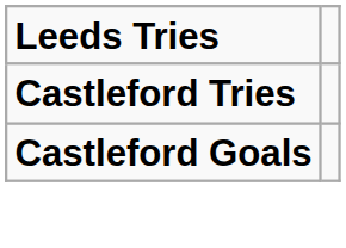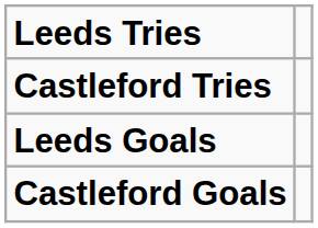+ row: Leeds Goals
